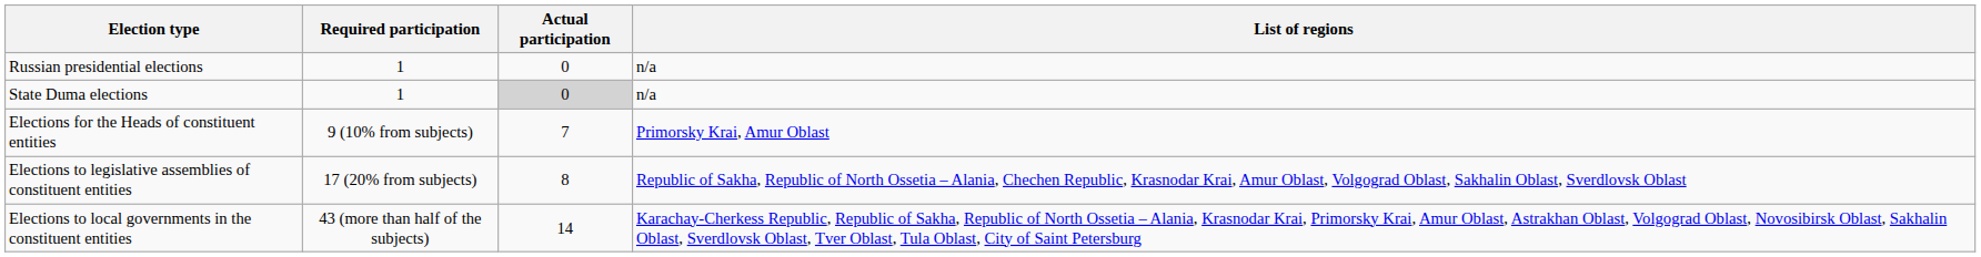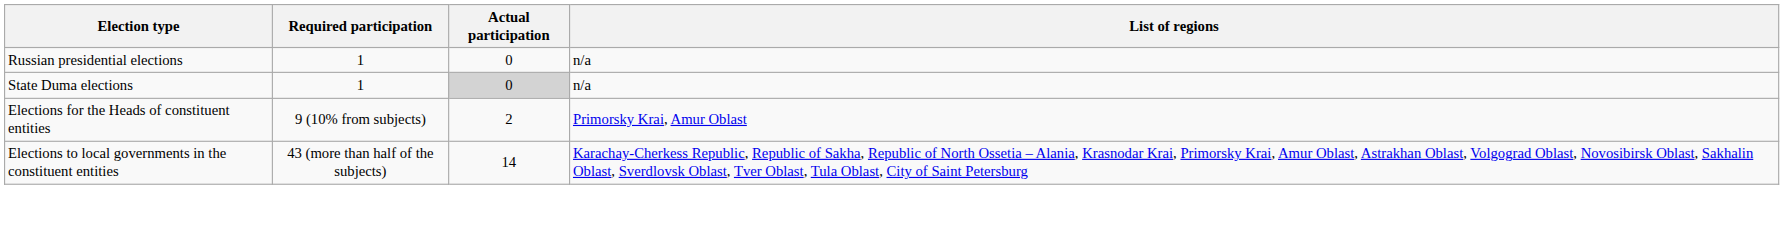Elections for the Heads of constituent entities | Actual participation: 7 -> 2
- row: Elections to legislative assemblies of constituent entities | 17 (20% from subjects) | 8 | Republic of Sakha, Republic of North Ossetia – Alania, Chechen Republic, Krasnodar Krai, Amur Oblast, Volgograd Oblast, Sakhalin Oblast, Sverdlovsk Oblast
